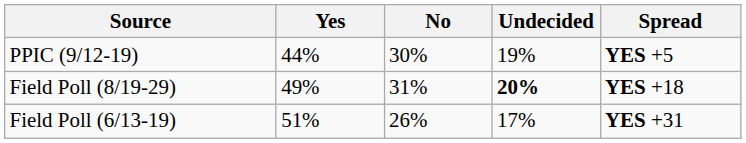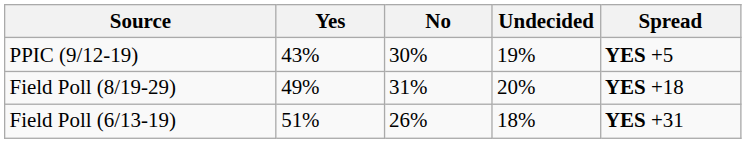PPIC (9/12-19) | Yes: 44% -> 43%
Field Poll (8/19-29) | Undecided: bold -> normal
Field Poll (6/13-19) | Undecided: 17% -> 18%
